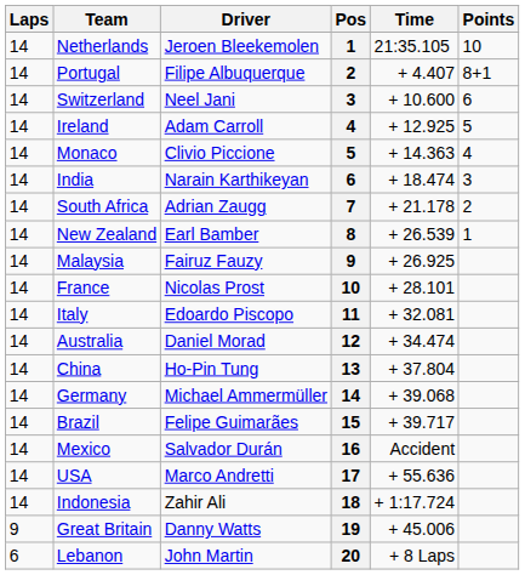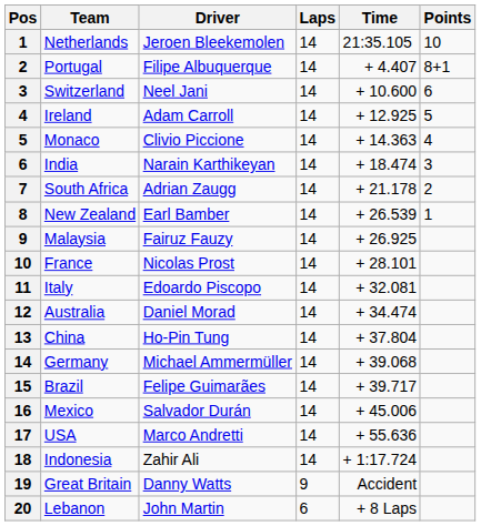columns swapped: Pos <-> Laps
Mexico | Time: Accident -> + 45.006
Great Britain | Time: + 45.006 -> Accident
